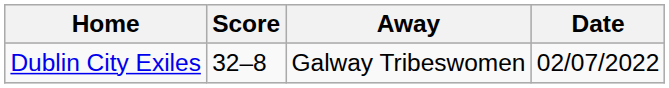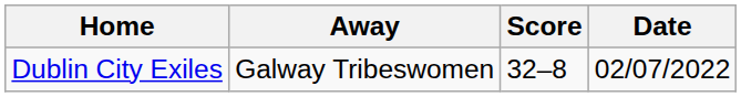columns swapped: Score <-> Away
